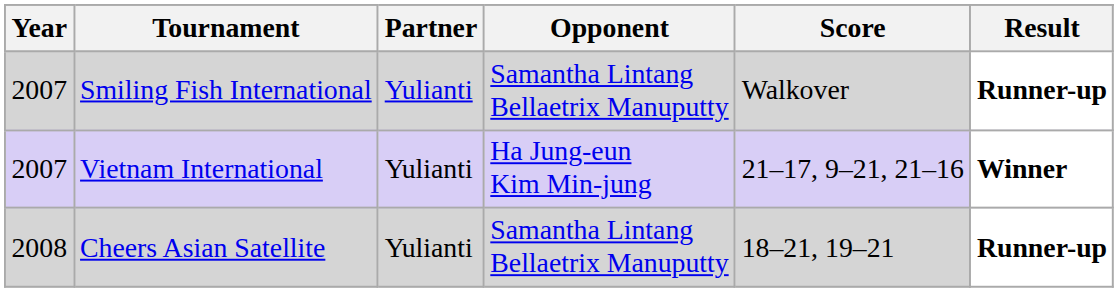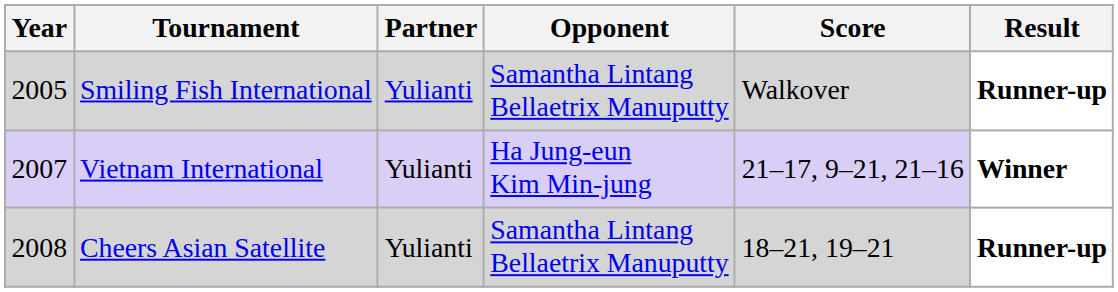Smiling Fish International | Year: 2007 -> 2005
